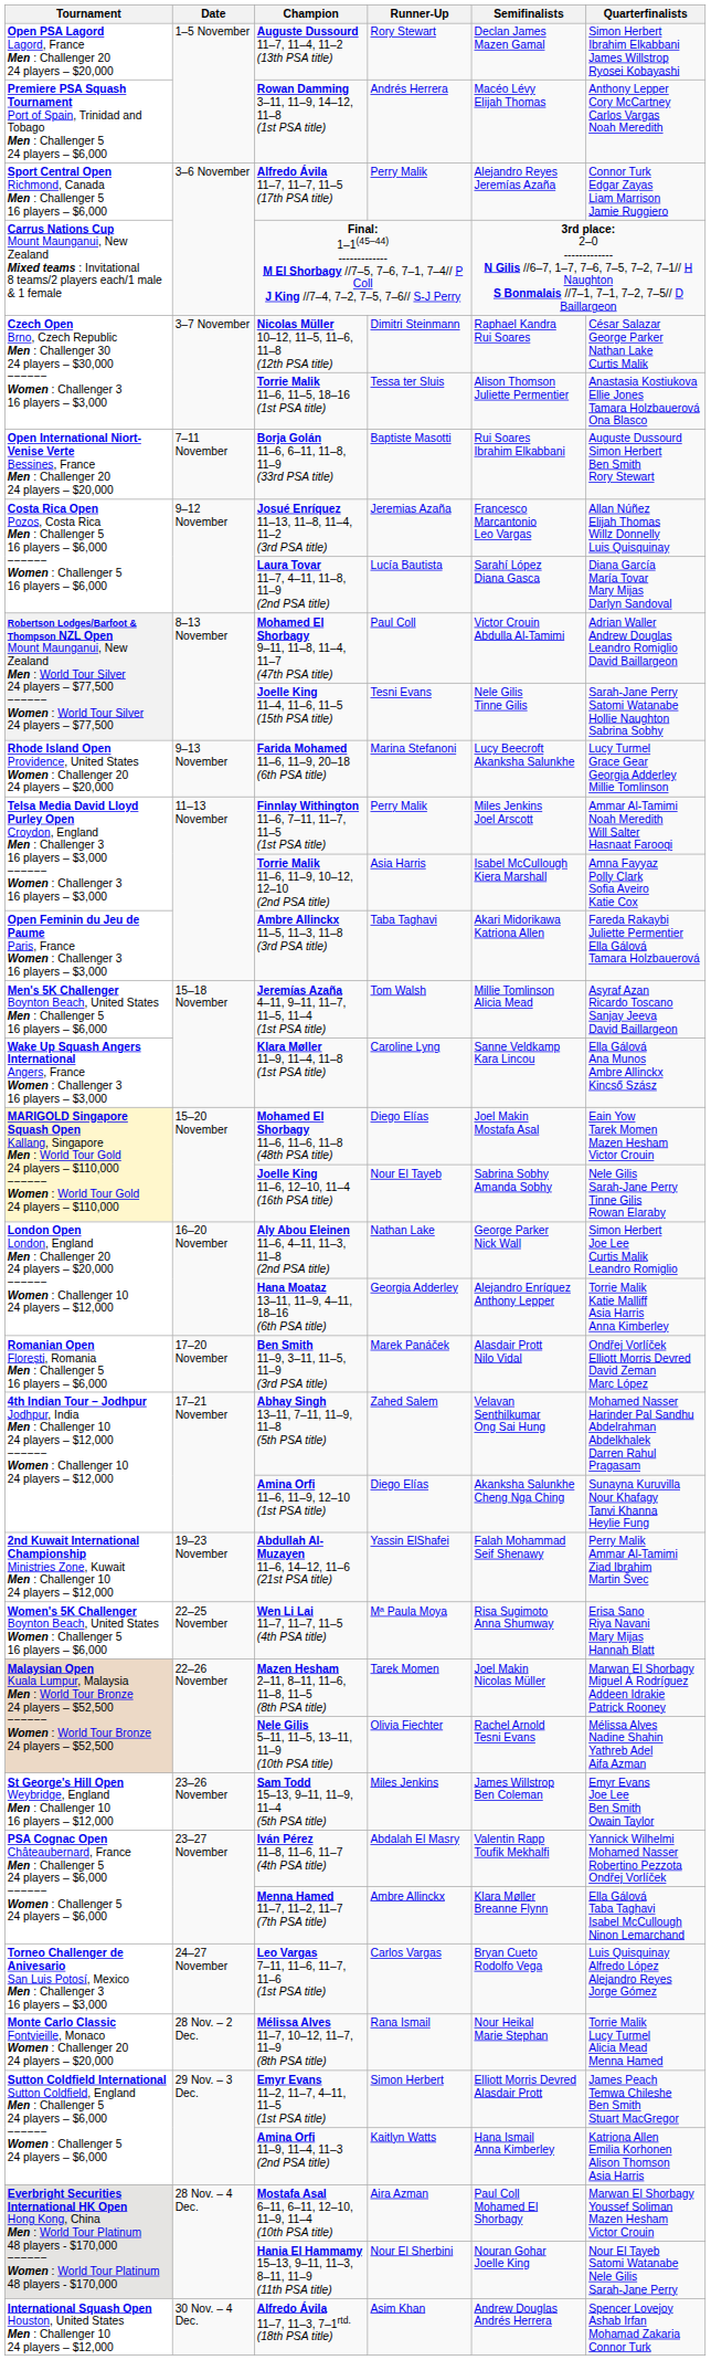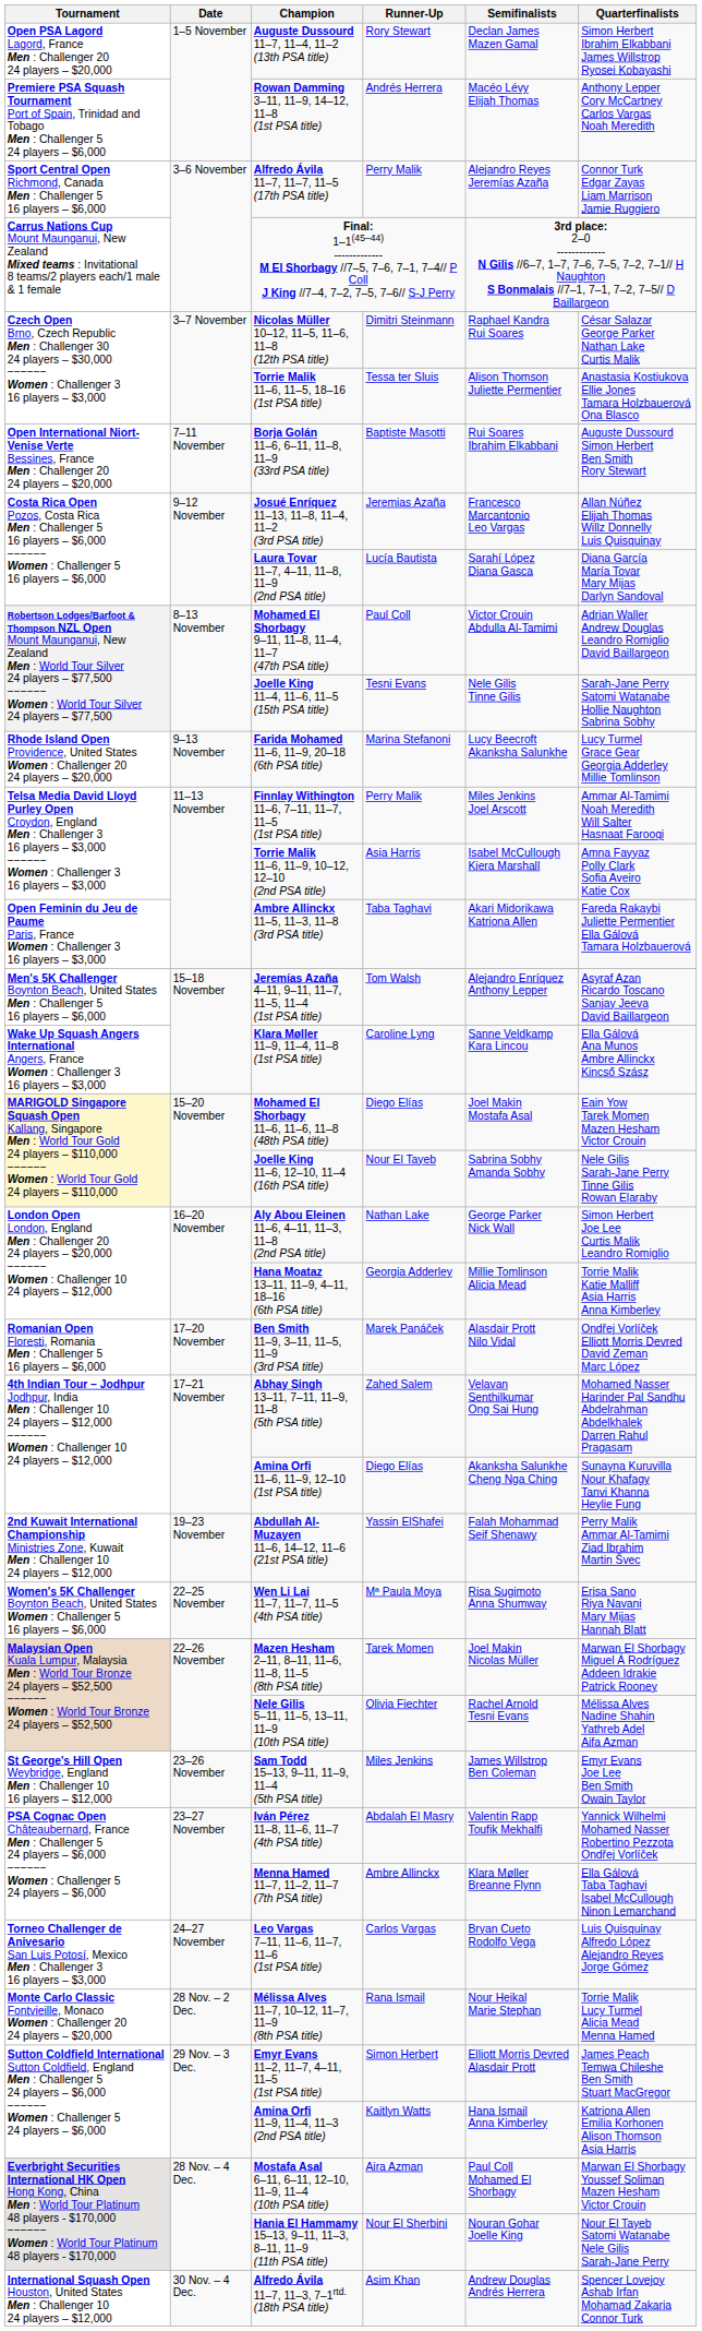Jeremías Azaña 4–11, 9–11, 11–7, 11–5, 11–4 (1st PSA title) | Semifinalists: Millie Tomlinson Alicia Mead -> Alejandro Enríquez Anthony Lepper
Hana Moataz 13–11, 11–9, 4–11, 18–16 (6th PSA title) | Semifinalists: Alejandro Enríquez Anthony Lepper -> Millie Tomlinson Alicia Mead
